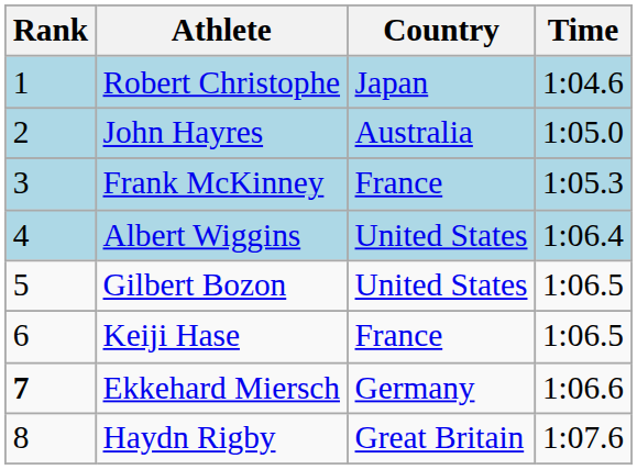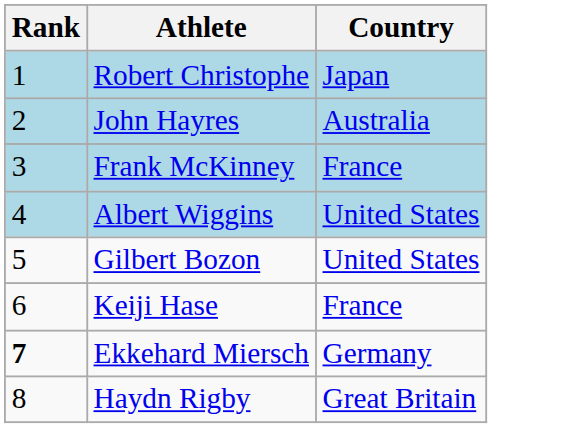- column: Time | 1:04.6 | 1:05.0 | 1:05.3 | 1:06.4 | 1:06.5 | 1:06.5 | 1:06.6 | 1:07.6
